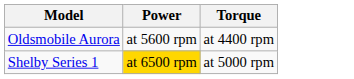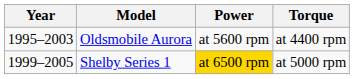+ column: Year | 1995–2003 | 1999–2005
